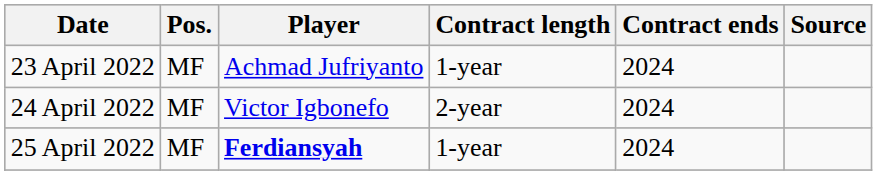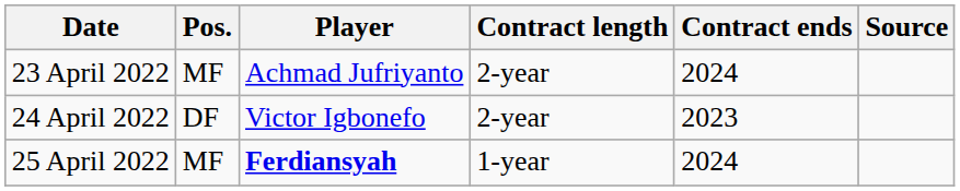23 April 2022 | Contract length: 1-year -> 2-year
24 April 2022 | Pos.: MF -> DF
24 April 2022 | Contract ends: 2024 -> 2023
